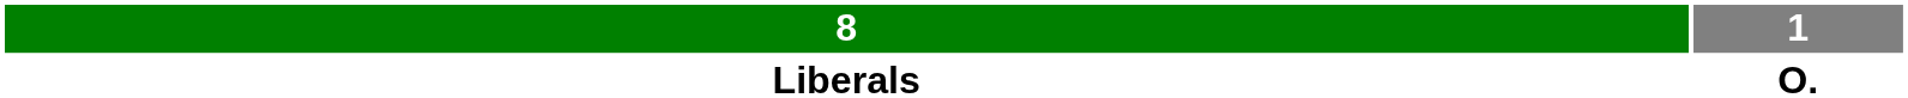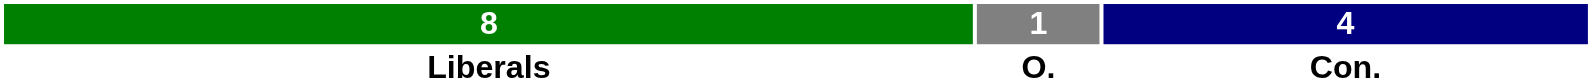+ column: 4 | Con.
